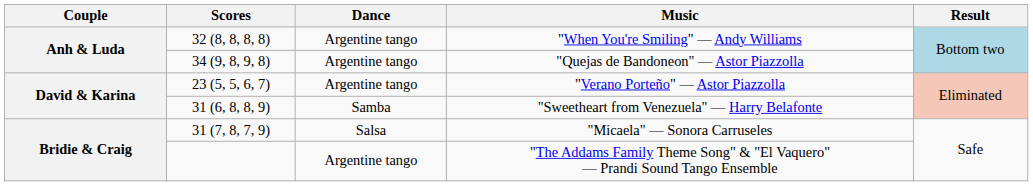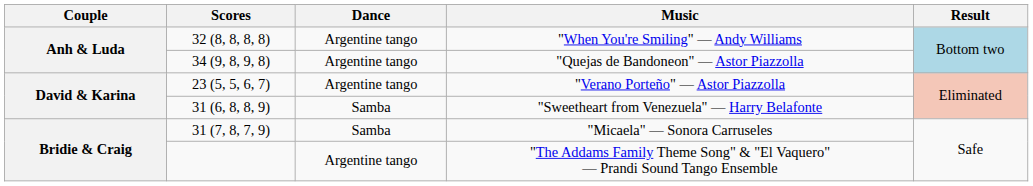"Micaela" — Sonora Carruseles | Dance: Salsa -> Samba
